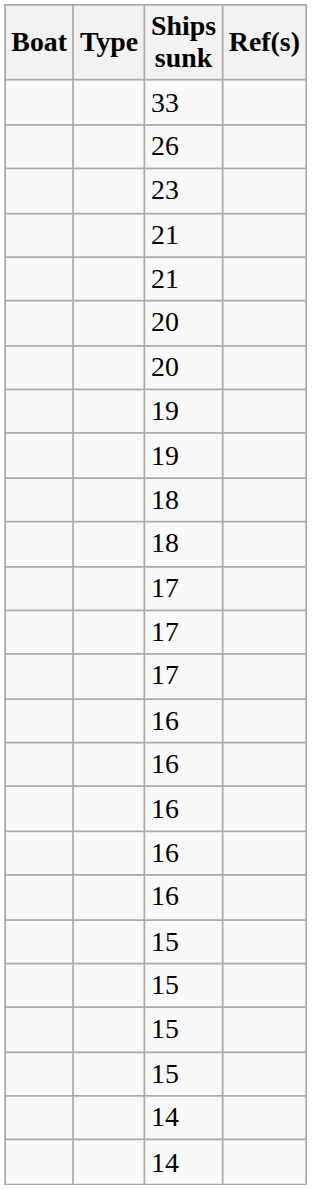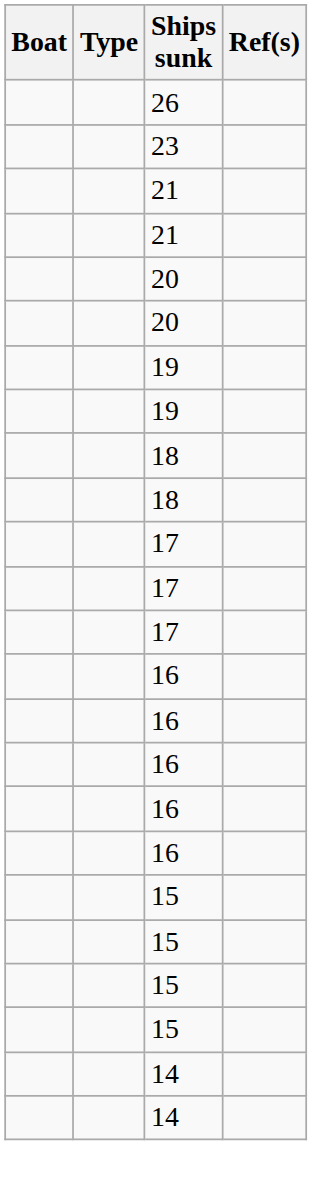- row: 33
